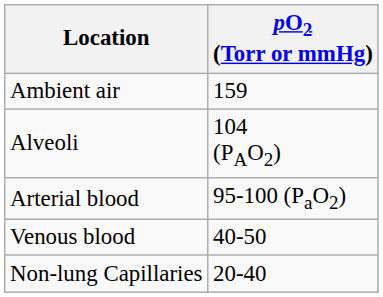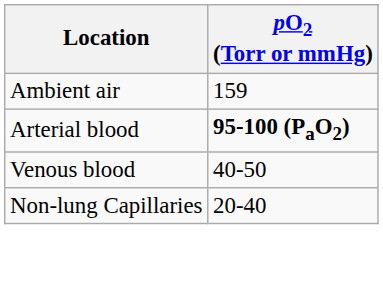- row: Alveoli | 104 (PAO2)
Arterial blood | pO2 (Torr or mmHg): normal -> bold
